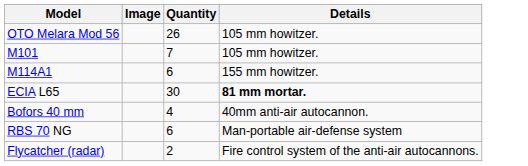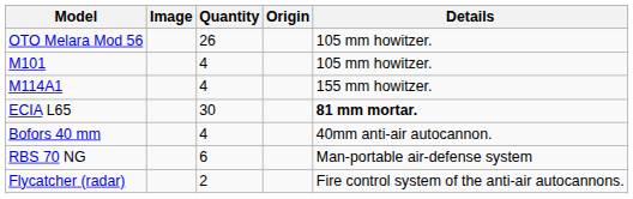+ column: Origin
M101 | Quantity: 7 -> 4
M114A1 | Quantity: 6 -> 4
